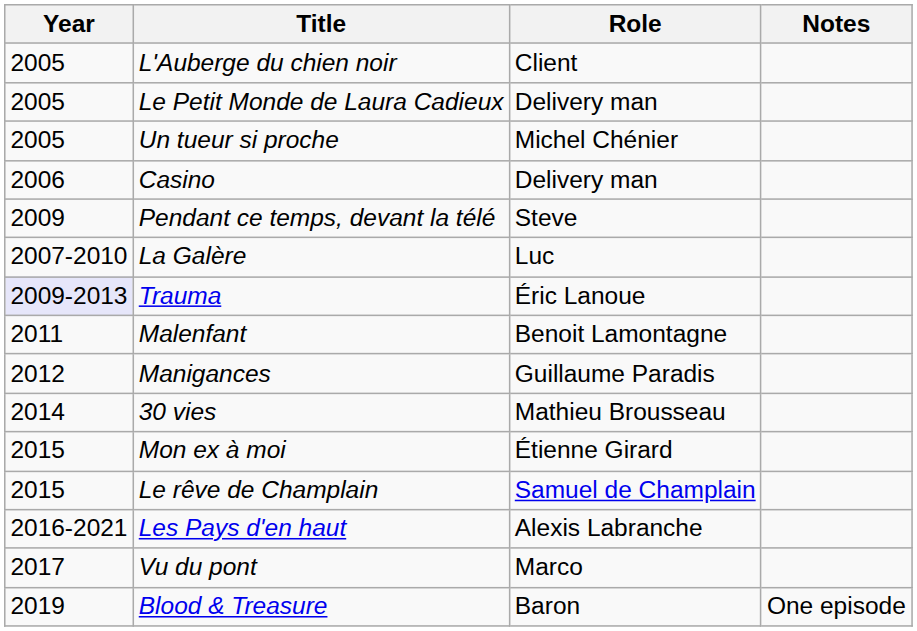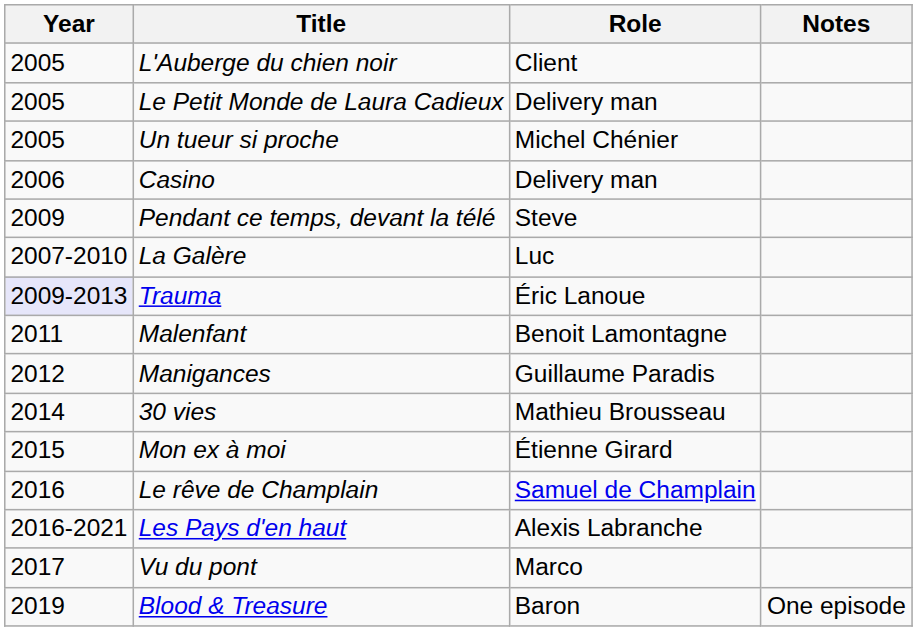Le rêve de Champlain | Year: 2015 -> 2016
